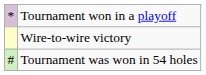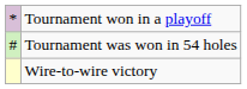rows swapped: Tournament was won in 54 holes <-> Wire-to-wire victory
